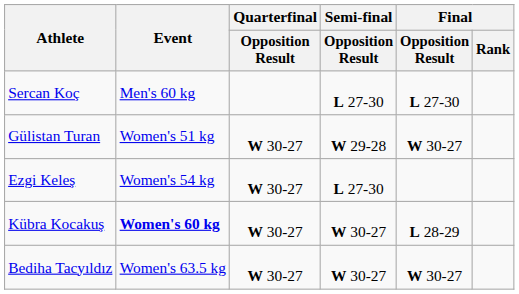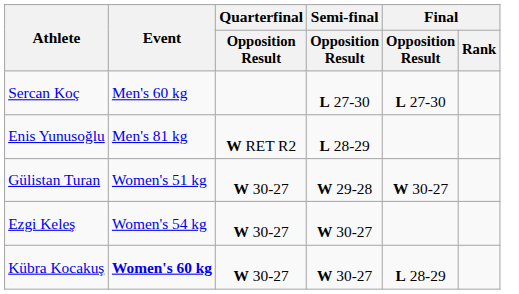+ row: Enis Yunusoğlu | Men's 81 kg | W RET R2 | L 28-29
Ezgi Keleş | Semi-final / Opposition Result: L 27-30 -> W 30-27
- row: Bediha Tacyıldız | Women's 63.5 kg | W 30-27 | W 30-27 | W 30-27
